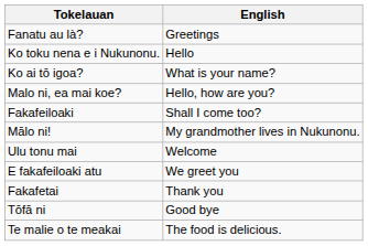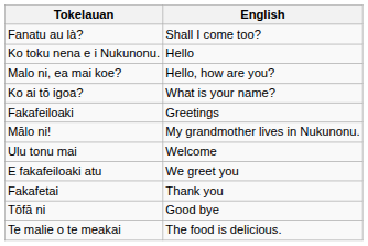Fanatu au là? | English: Greetings -> Shall I come too?
rows swapped: Malo ni, ea mai koe? <-> Ko ai tō igoa?
Fakafeiloaki | English: Shall I come too? -> Greetings
